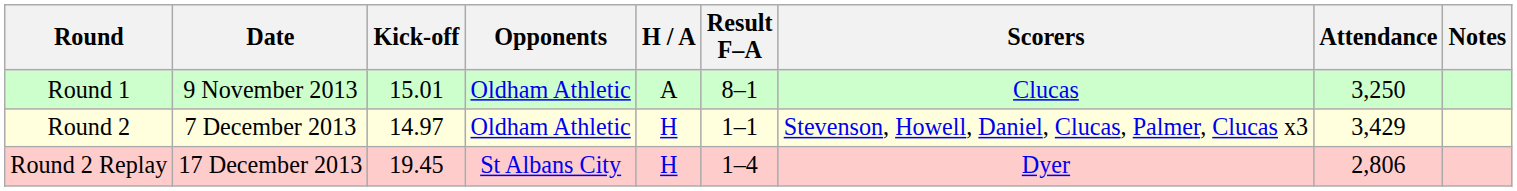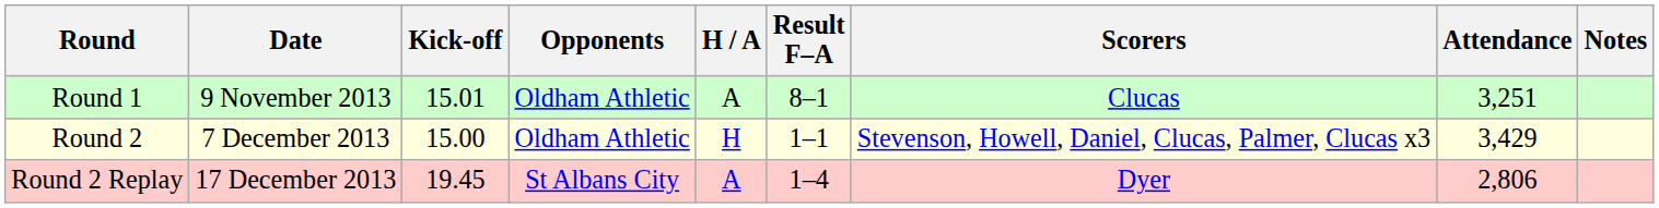Round 1 | Attendance: 3,250 -> 3,251
Round 2 | Kick-off: 14.97 -> 15.00
Round 2 Replay | H / A: H -> A
